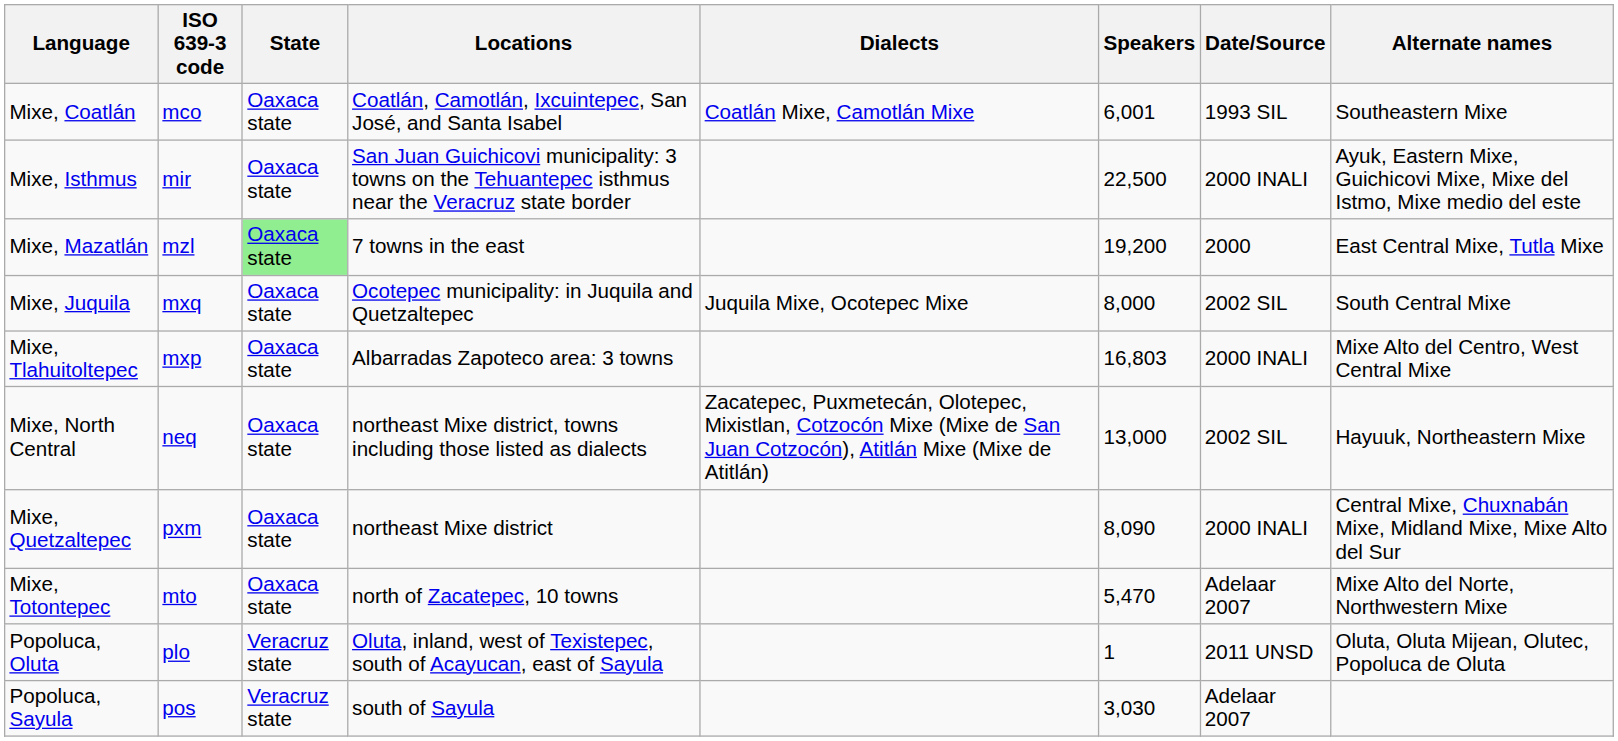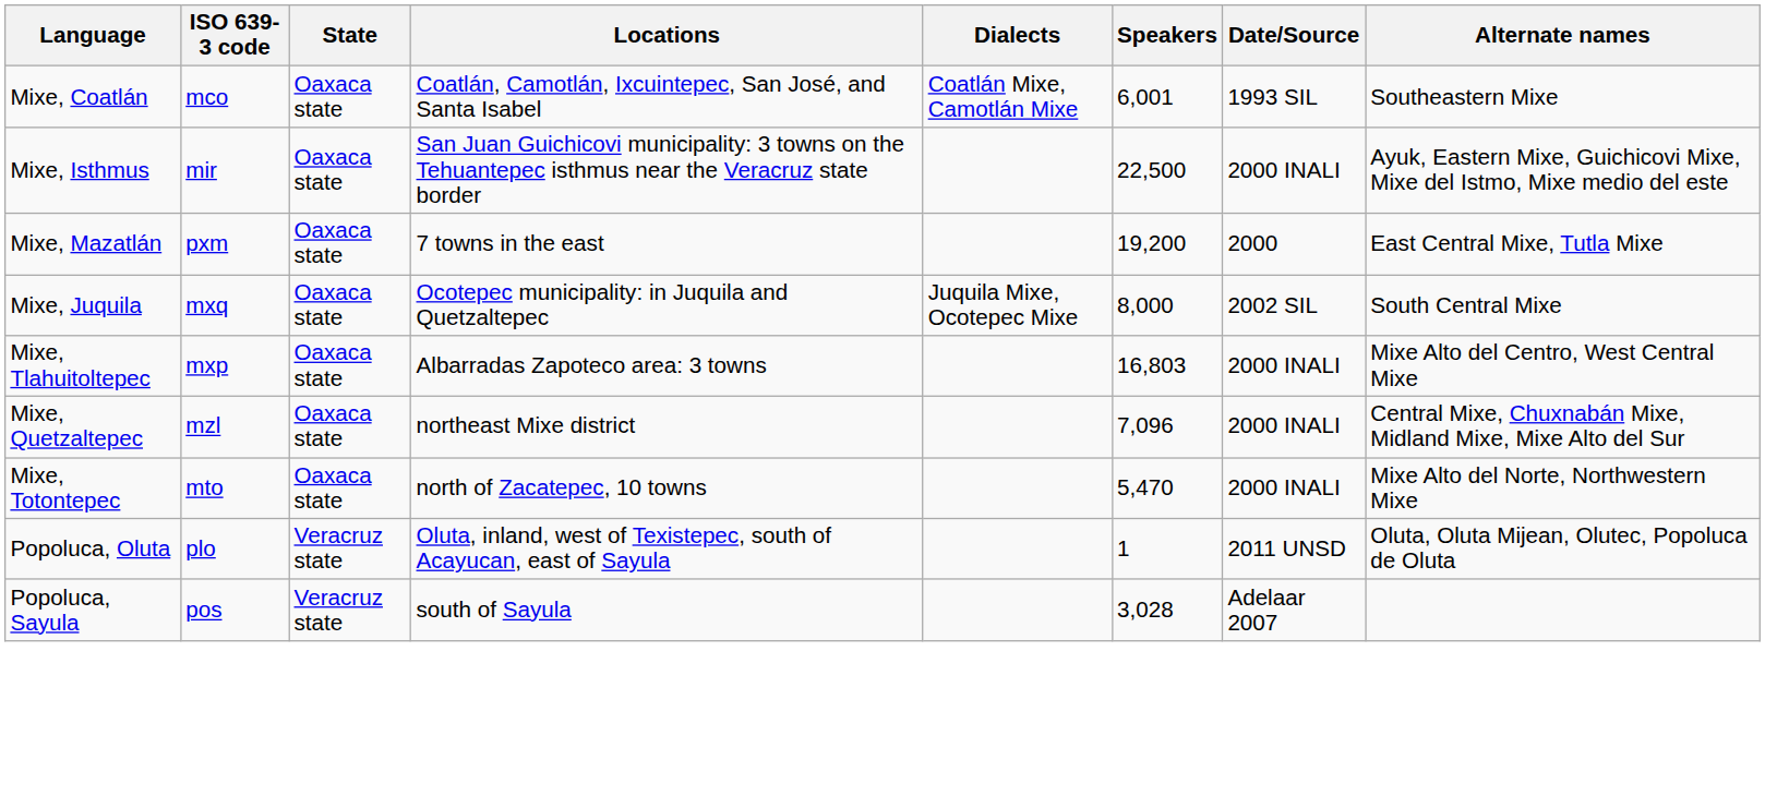Mixe, Mazatlán | ISO 639-3 code: mzl -> pxm
Mixe, Mazatlán | State: lightgreen background -> no background
- row: Mixe, North Central | neq | Oaxaca state | northeast Mixe district, towns including those listed as dialects | Zacatepec, Puxmetecán, Olotepec, Mixistlan, Cotzocón Mixe (Mixe de San Juan Cotzocón), Atitlán Mixe (Mixe de Atitlán) | 13,000 | 2002 SIL | Hayuuk, Northeastern Mixe
Mixe, Quetzaltepec | ISO 639-3 code: pxm -> mzl
Mixe, Quetzaltepec | Speakers: 8,090 -> 7,096
Mixe, Totontepec | Date/Source: Adelaar 2007 -> 2000 INALI
Popoluca, Sayula | Speakers: 3,030 -> 3,028
